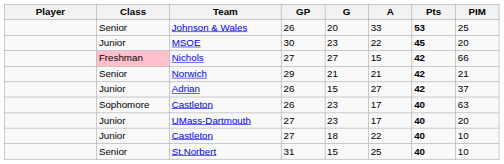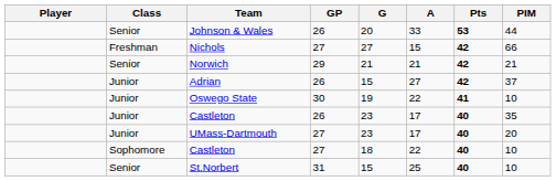Johnson & Wales | PIM: 25 -> 44
- row: Junior | MSOE | 30 | 23 | 22 | 45 | 20
Nichols | Class: pink background -> no background
+ row: Junior | Oswego State | 30 | 19 | 22 | 41 | 10
Castleton / 26 | Class: Sophomore -> Junior
Castleton / 26 | PIM: 63 -> 35
Castleton / 27 | Class: Junior -> Sophomore
